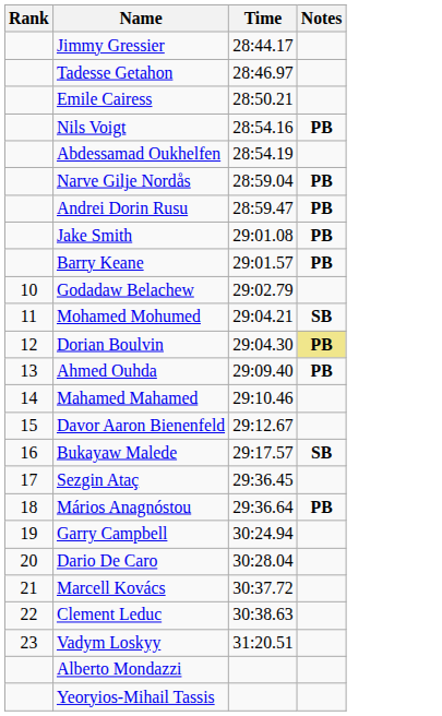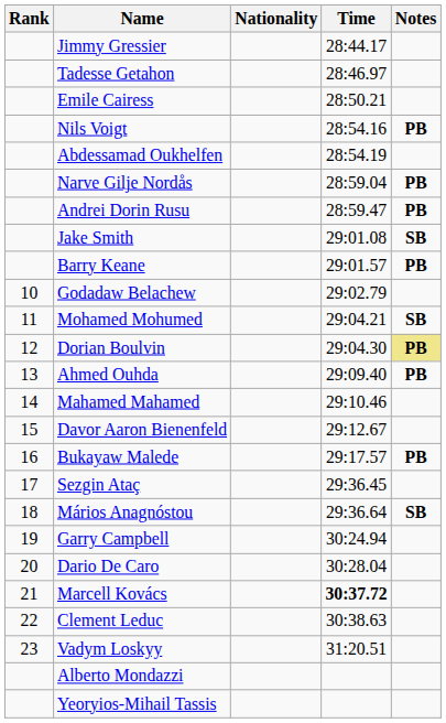+ column: Nationality
Jake Smith | Notes: PB -> SB
Bukayaw Malede | Notes: SB -> PB
Mários Anagnóstou | Notes: PB -> SB
Marcell Kovács | Time: normal -> bold
